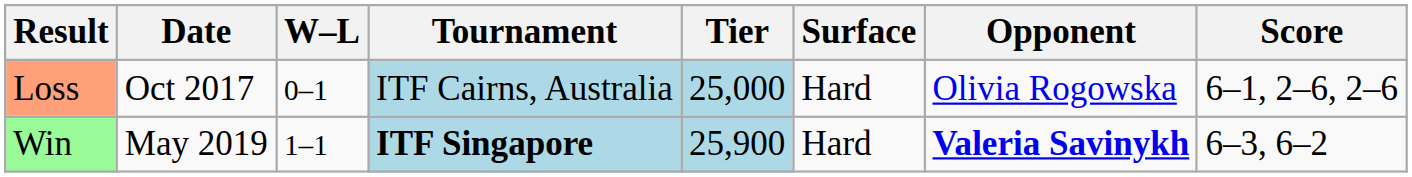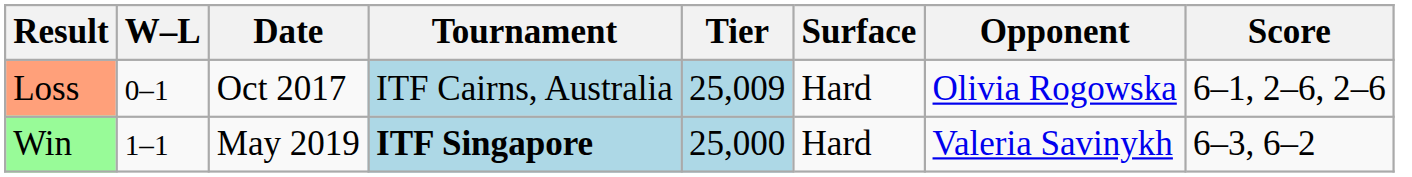columns swapped: W–L <-> Date
Loss | Tier: 25,000 -> 25,009
Win | Tier: 25,900 -> 25,000
Win | Opponent: bold -> normal
